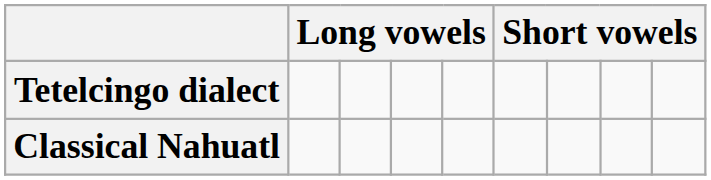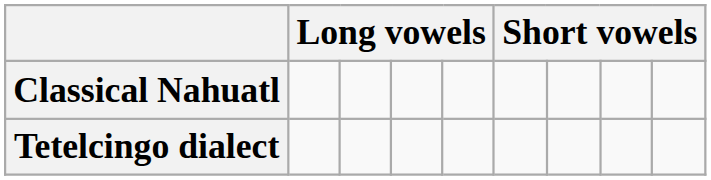rows swapped: Classical Nahuatl <-> Tetelcingo dialect
